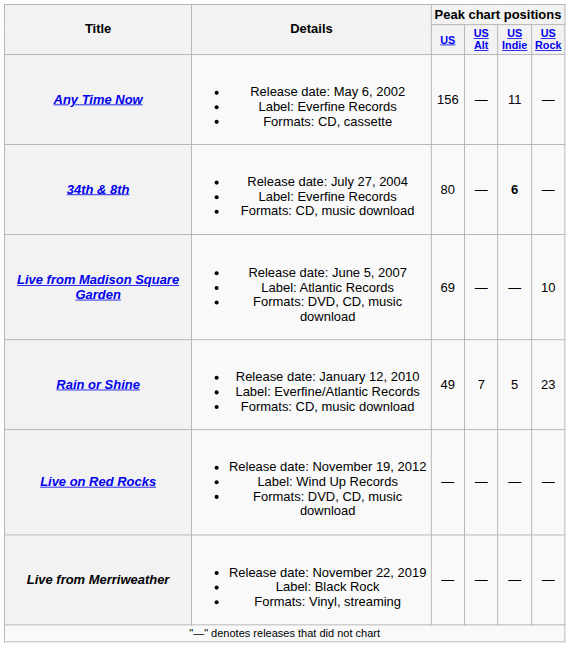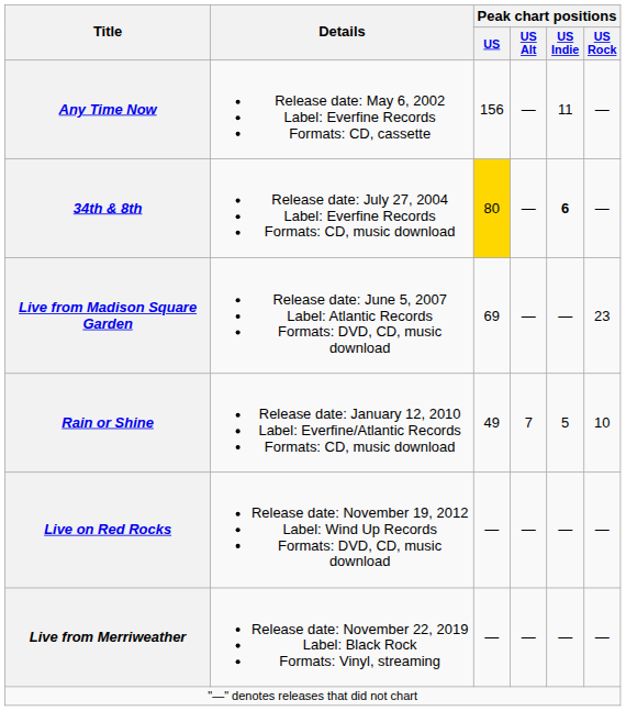34th & 8th | Peak chart positions / US: no background -> gold background
Live from Madison Square Garden | Peak chart positions / US Rock: 10 -> 23
Rain or Shine | Peak chart positions / US Rock: 23 -> 10
